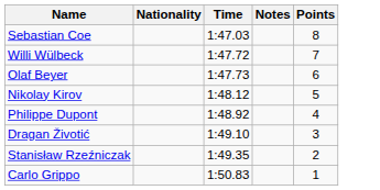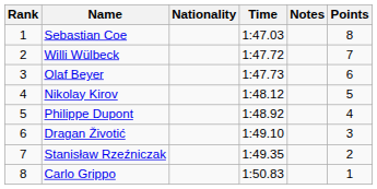+ column: Rank | 1 | 2 | 3 | 4 | 5 | 6 | 7 | 8
